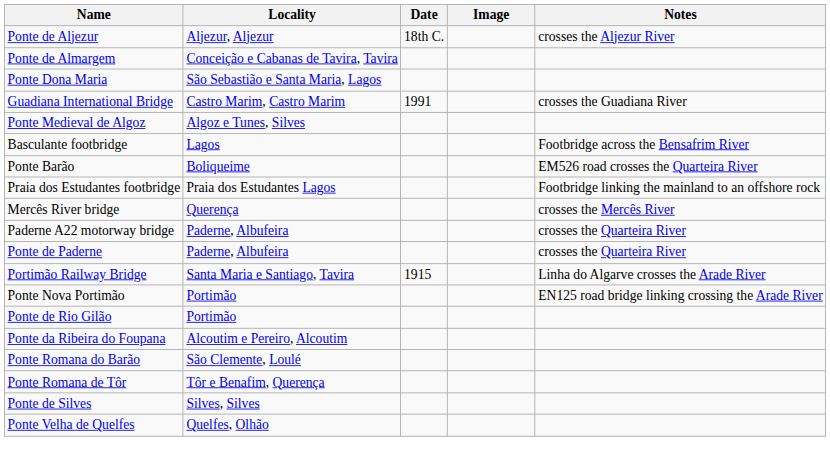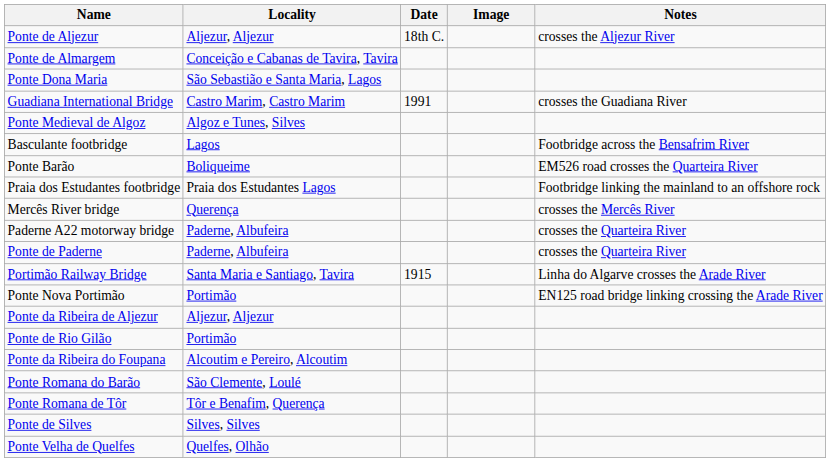+ row: Ponte da Ribeira de Aljezur | Aljezur, Aljezur
